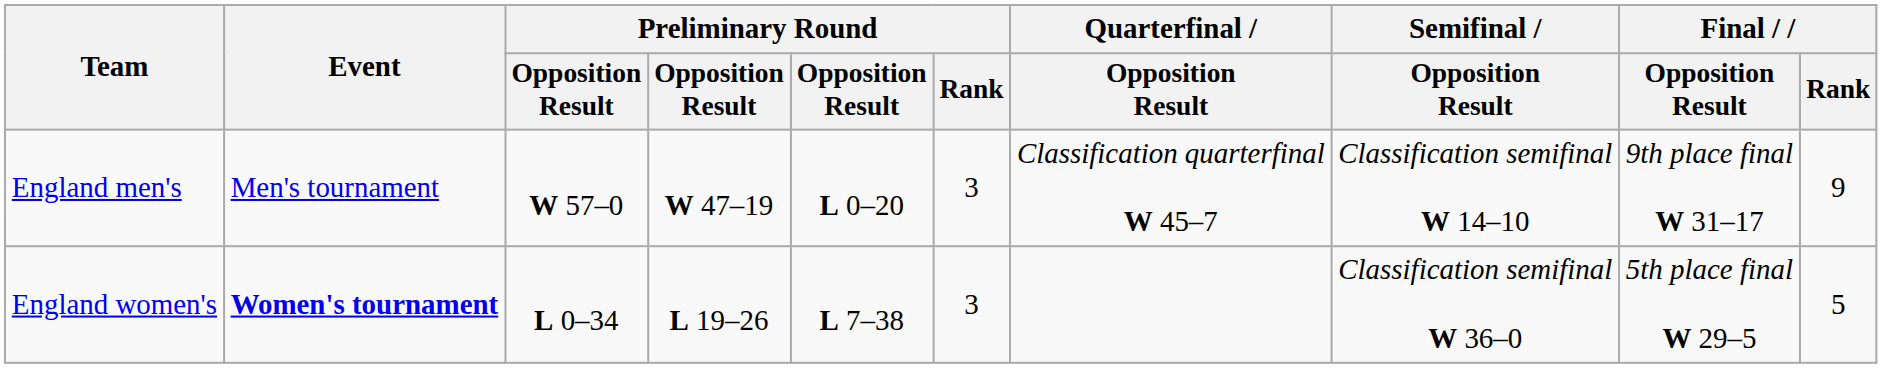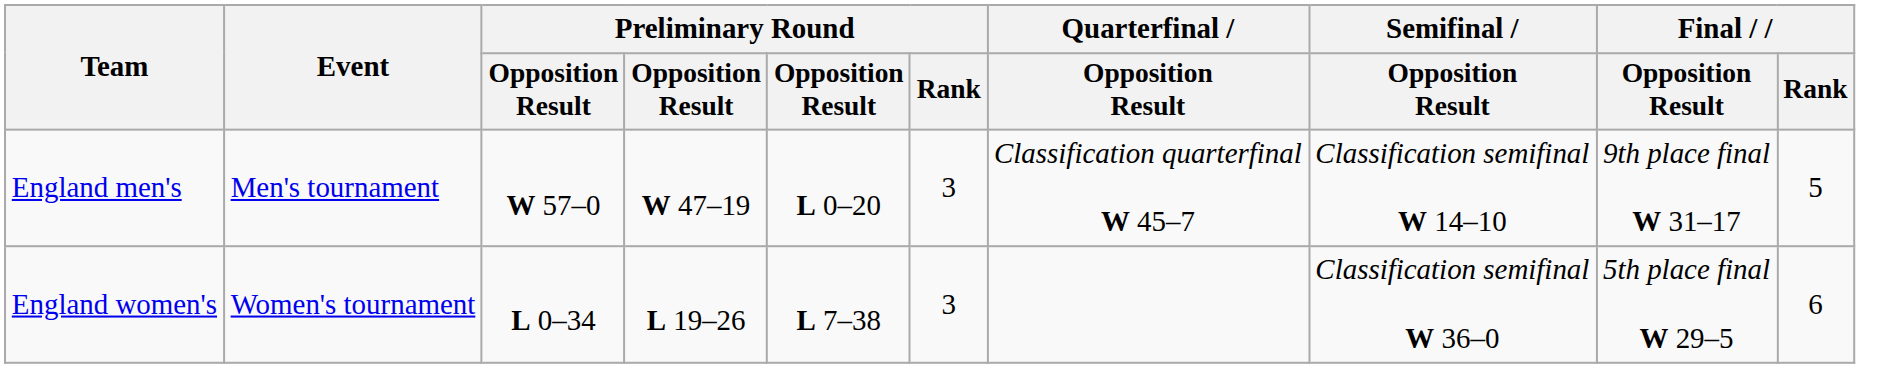England men's | Final / Rank: 9 -> 5
England women's | Event: bold -> normal
England women's | Final / Rank: 5 -> 6
